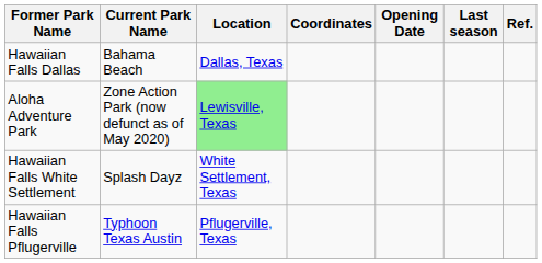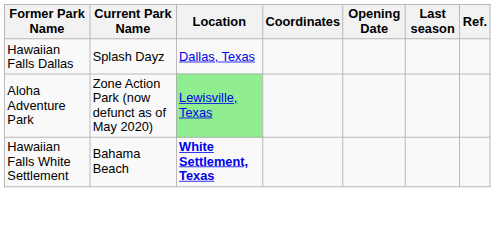Hawaiian Falls Dallas | Current Park Name: Bahama Beach -> Splash Dayz
Hawaiian Falls White Settlement | Current Park Name: Splash Dayz -> Bahama Beach
Hawaiian Falls White Settlement | Location: normal -> bold
- row: Hawaiian Falls Pflugerville | Typhoon Texas Austin | Pflugerville, Texas
